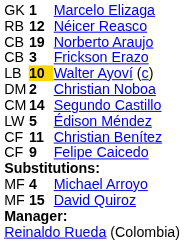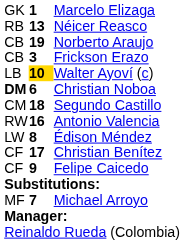Néicer Reasco | column 2: 12 -> 13
Christian Noboa | column 1: normal -> bold
Christian Noboa | column 2: 2 -> 6
Segundo Castillo | column 2: 14 -> 18
+ row: RW | 16 | Antonio Valencia
Édison Méndez | column 2: 5 -> 8
Christian Benítez | column 2: 11 -> 17
Michael Arroyo | column 2: 4 -> 7
- row: MF | 15 | David Quiroz
